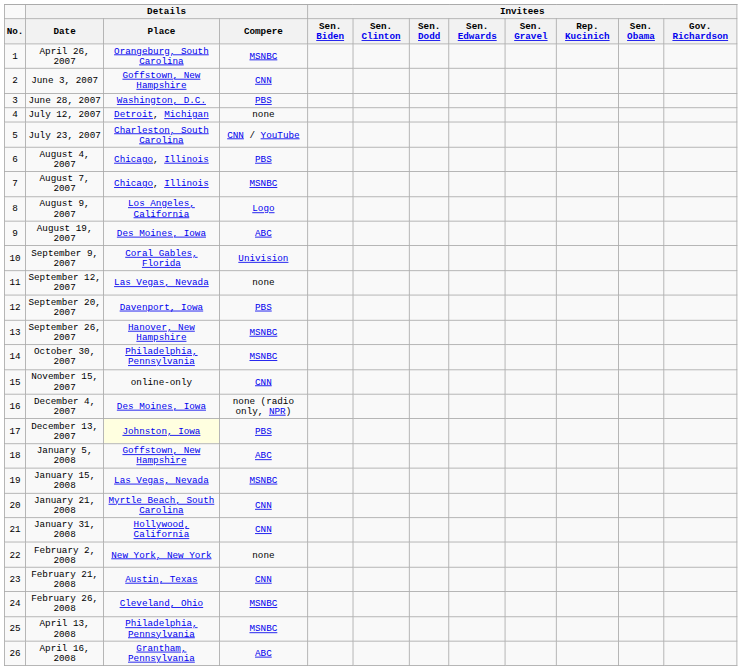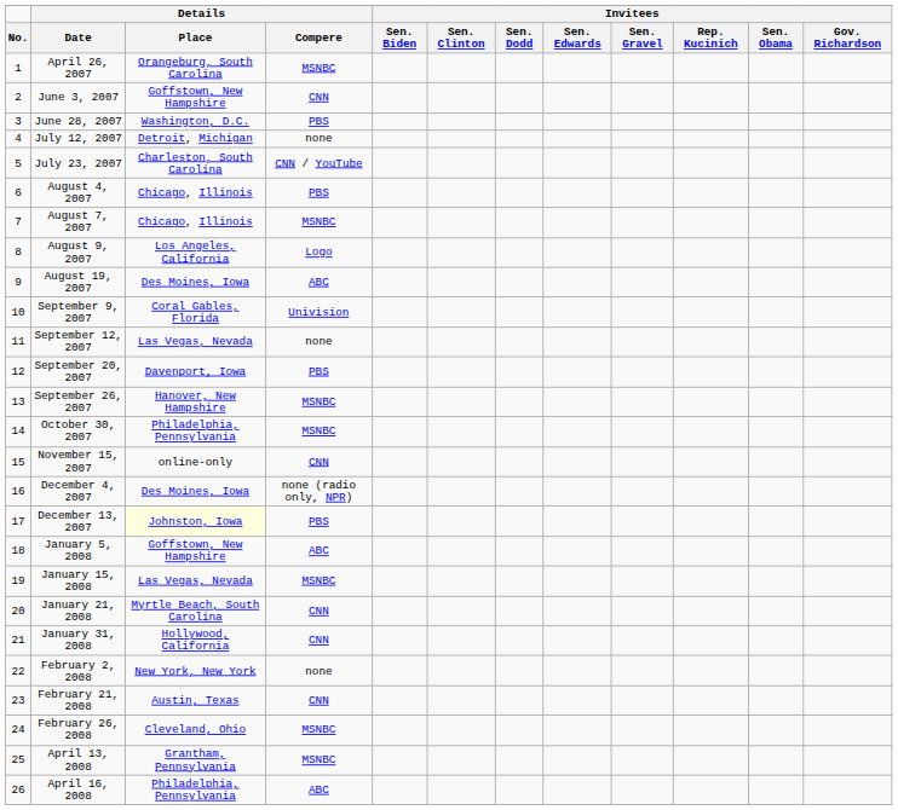April 13, 2008 | Details / Place: Philadelphia, Pennsylvania -> Grantham, Pennsylvania
April 16, 2008 | Details / Place: Grantham, Pennsylvania -> Philadelphia, Pennsylvania
